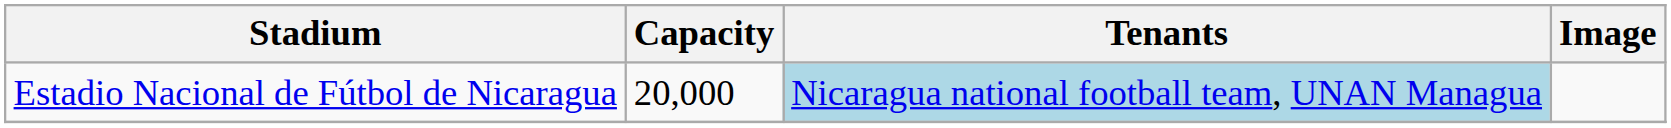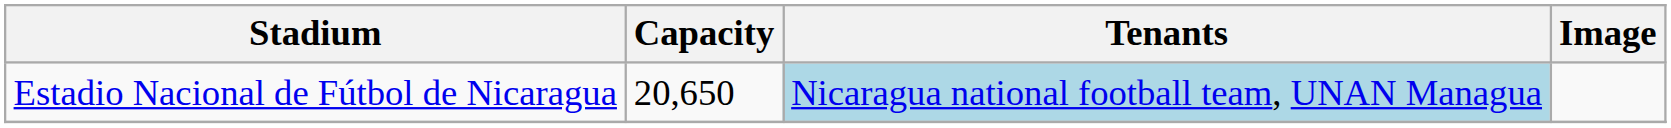Estadio Nacional de Fútbol de Nicaragua | Capacity: 20,000 -> 20,650
